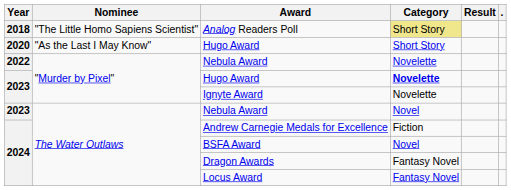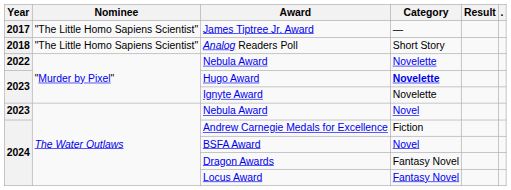+ row: 2017 | "The Little Homo Sapiens Scientist" | James Tiptree Jr. Award | —
Analog Readers Poll | Category: khaki background -> no background
- row: 2020 | "As the Last I May Know" | Hugo Award | Short Story
